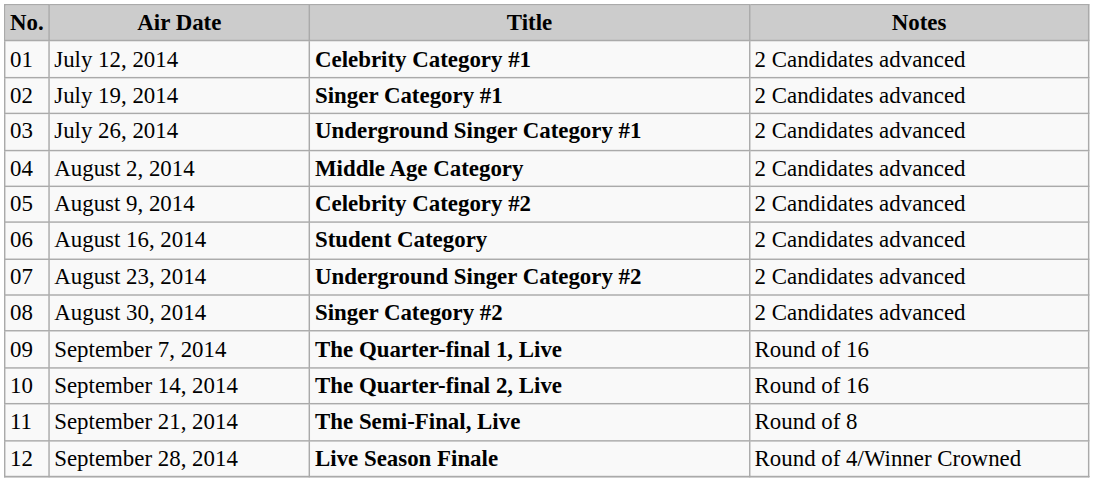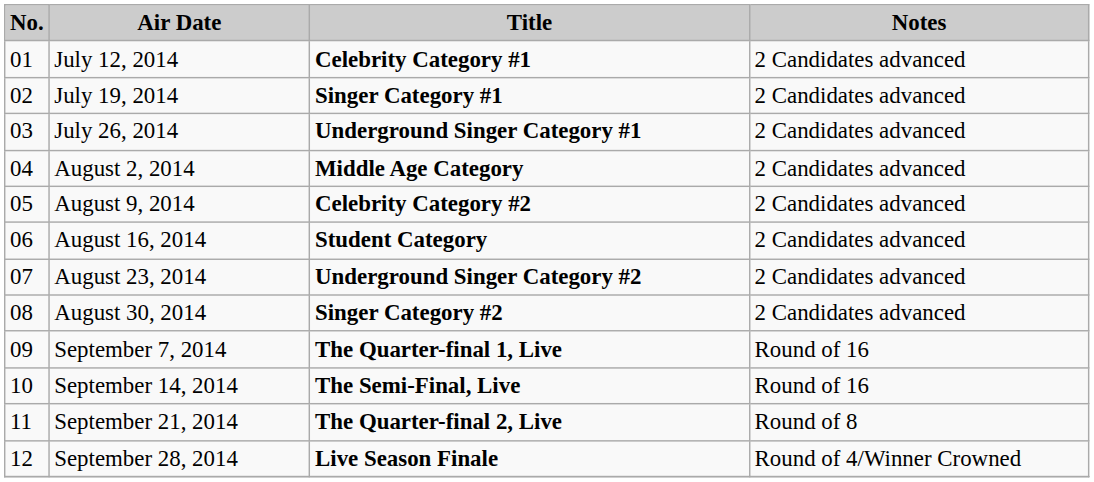September 14, 2014 | Title: The Quarter-final 2, Live -> The Semi-Final, Live
September 21, 2014 | Title: The Semi-Final, Live -> The Quarter-final 2, Live
